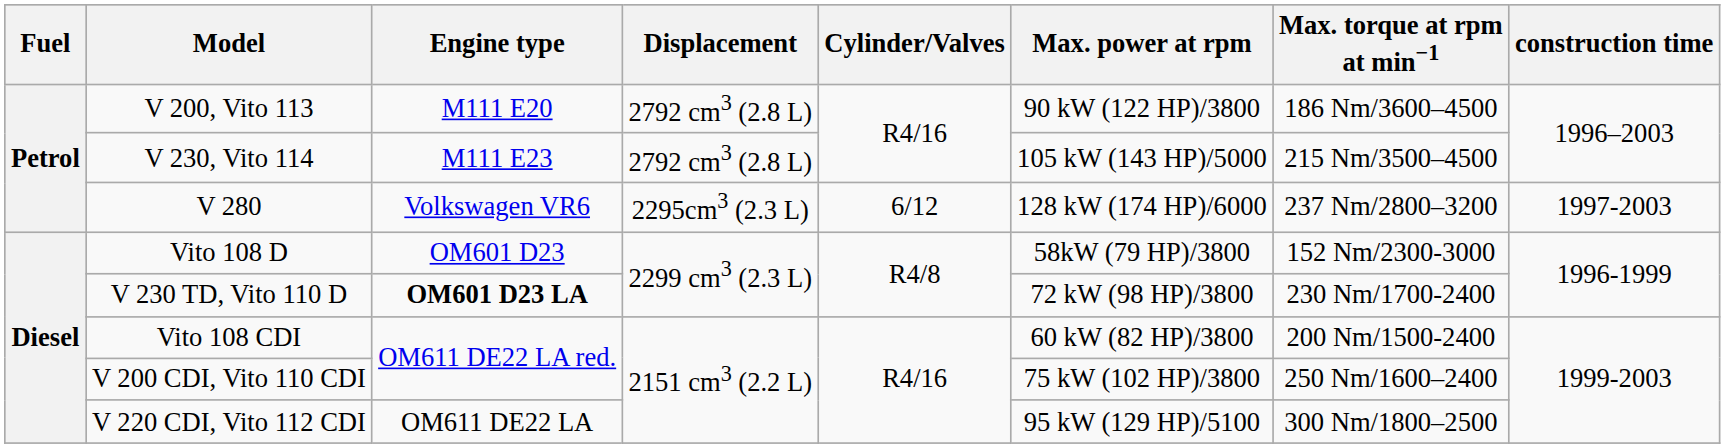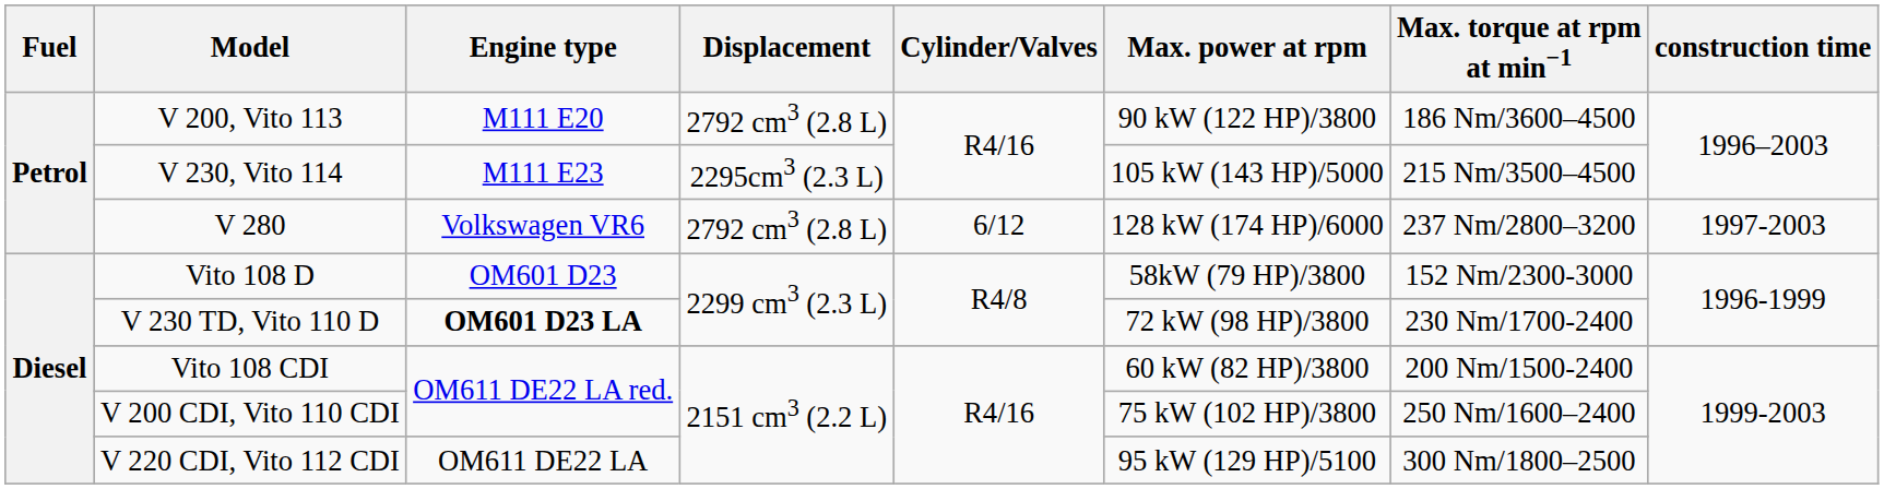V 230, Vito 114 | Displacement: 2792 cm3 (2.8 L) -> 2295cm3 (2.3 L)
V 280 | Displacement: 2295cm3 (2.3 L) -> 2792 cm3 (2.8 L)
